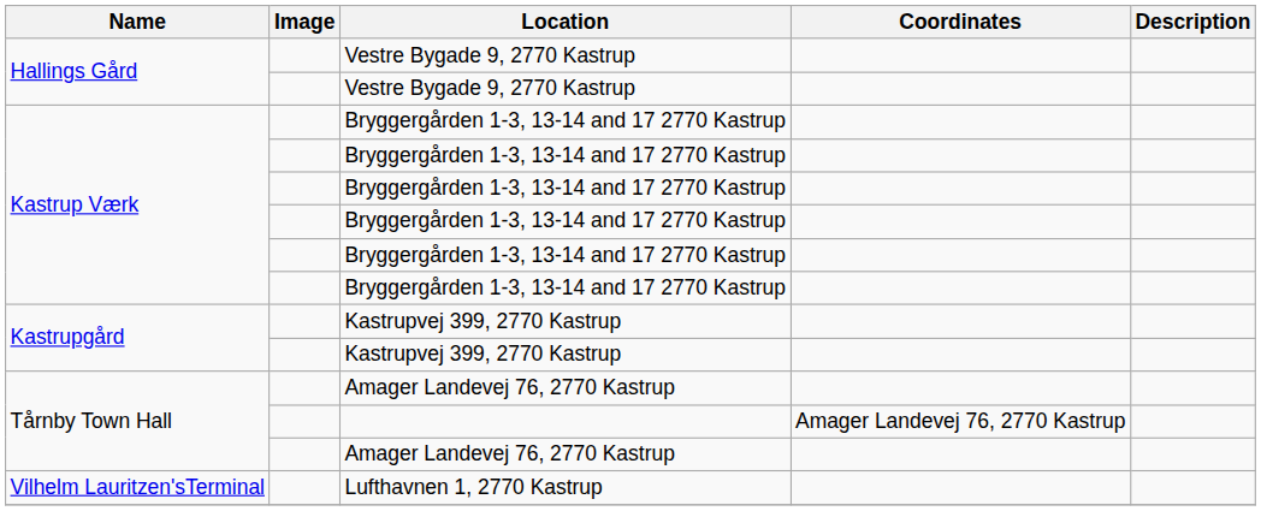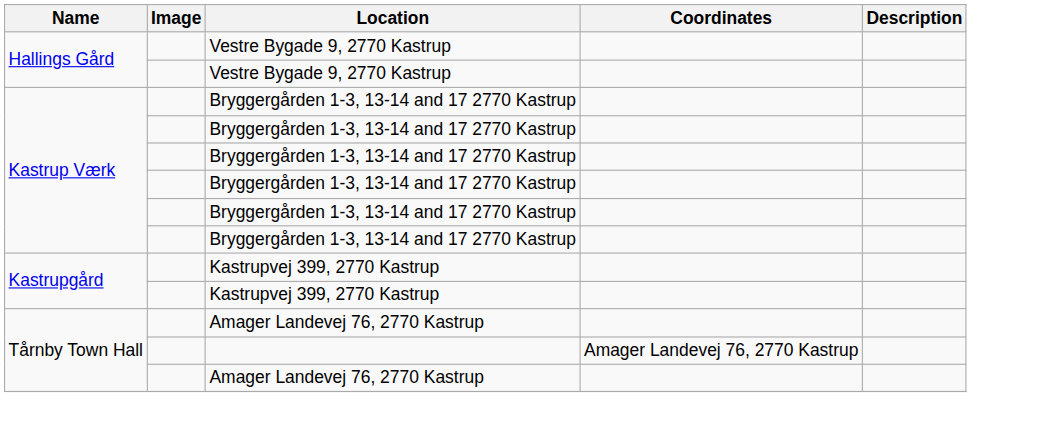- row: Vilhelm Lauritzen'sTerminal | Lufthavnen 1, 2770 Kastrup
